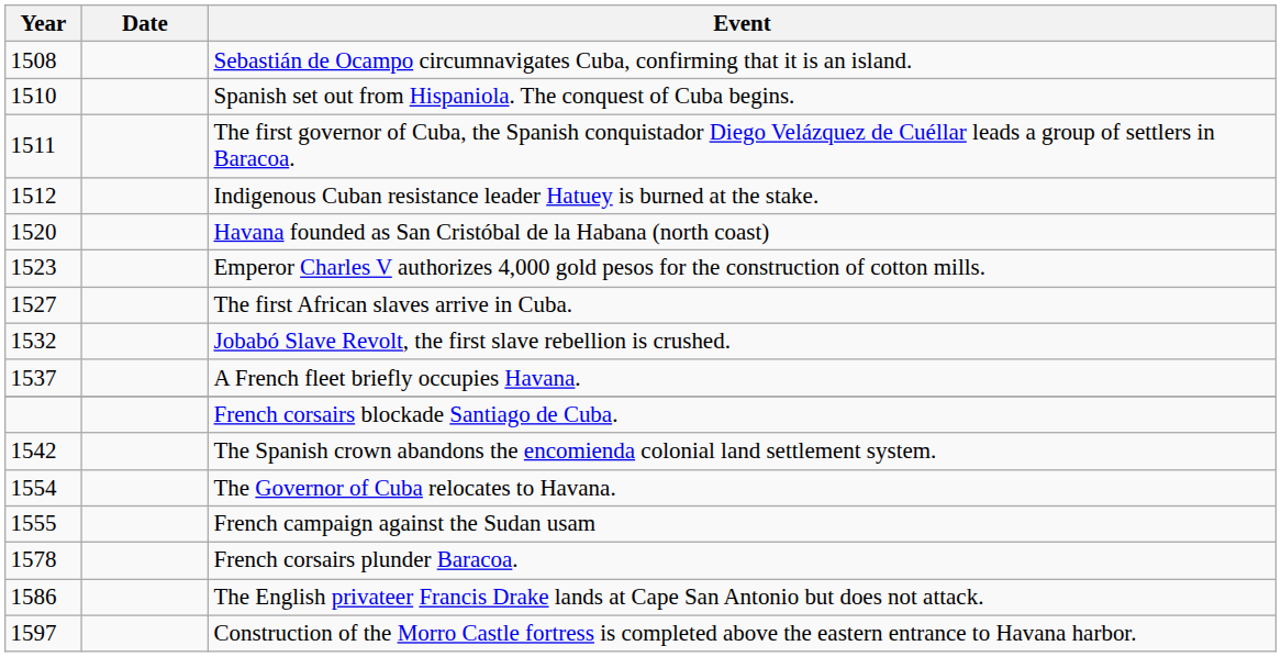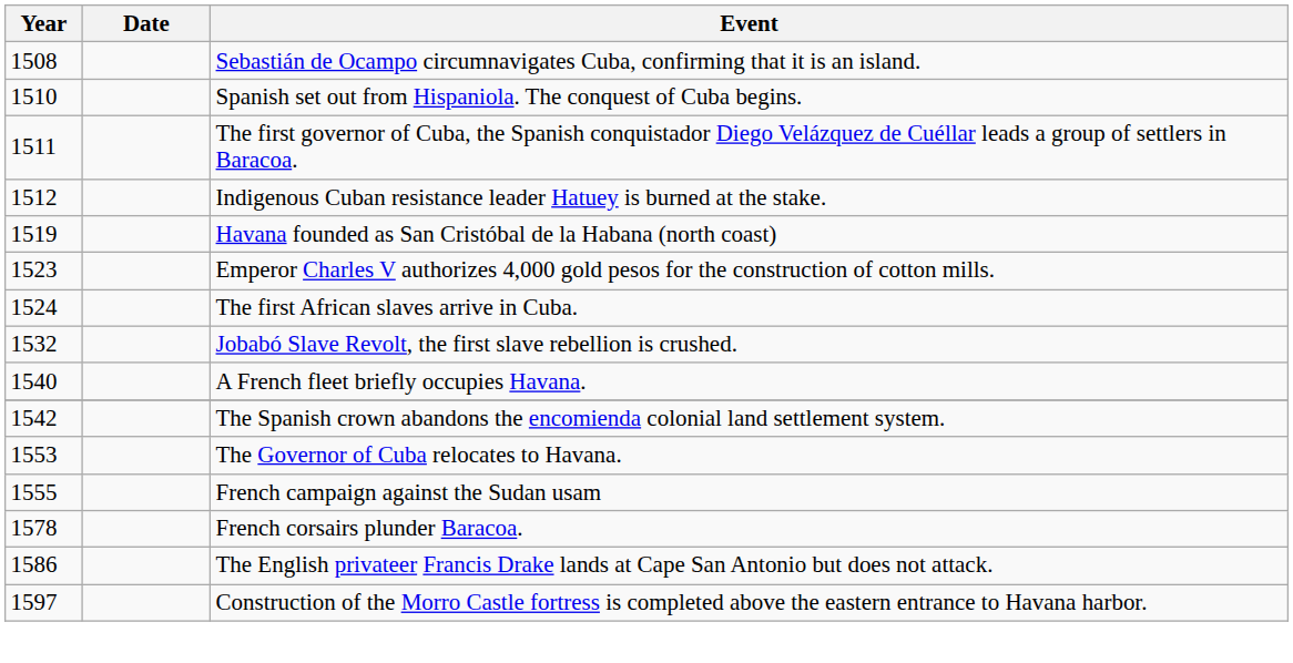Havana founded as San Cristóbal de la Habana (north coast) | Year: 1520 -> 1519
The first African slaves arrive in Cuba. | Year: 1527 -> 1524
A French fleet briefly occupies Havana. | Year: 1537 -> 1540
- row: French corsairs blockade Santiago de Cuba.
The Governor of Cuba relocates to Havana. | Year: 1554 -> 1553
